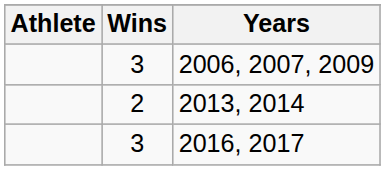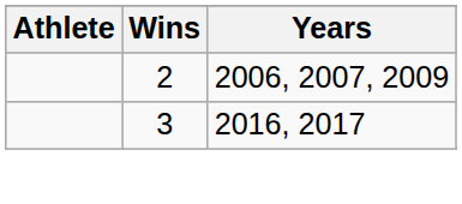2006, 2007, 2009 | Wins: 3 -> 2
- row: 2 | 2013, 2014
